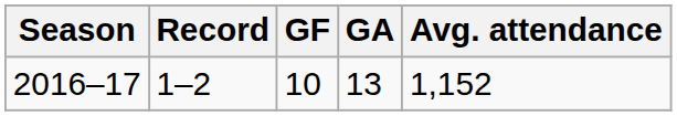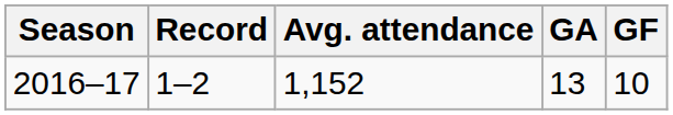columns swapped: GF <-> Avg. attendance
